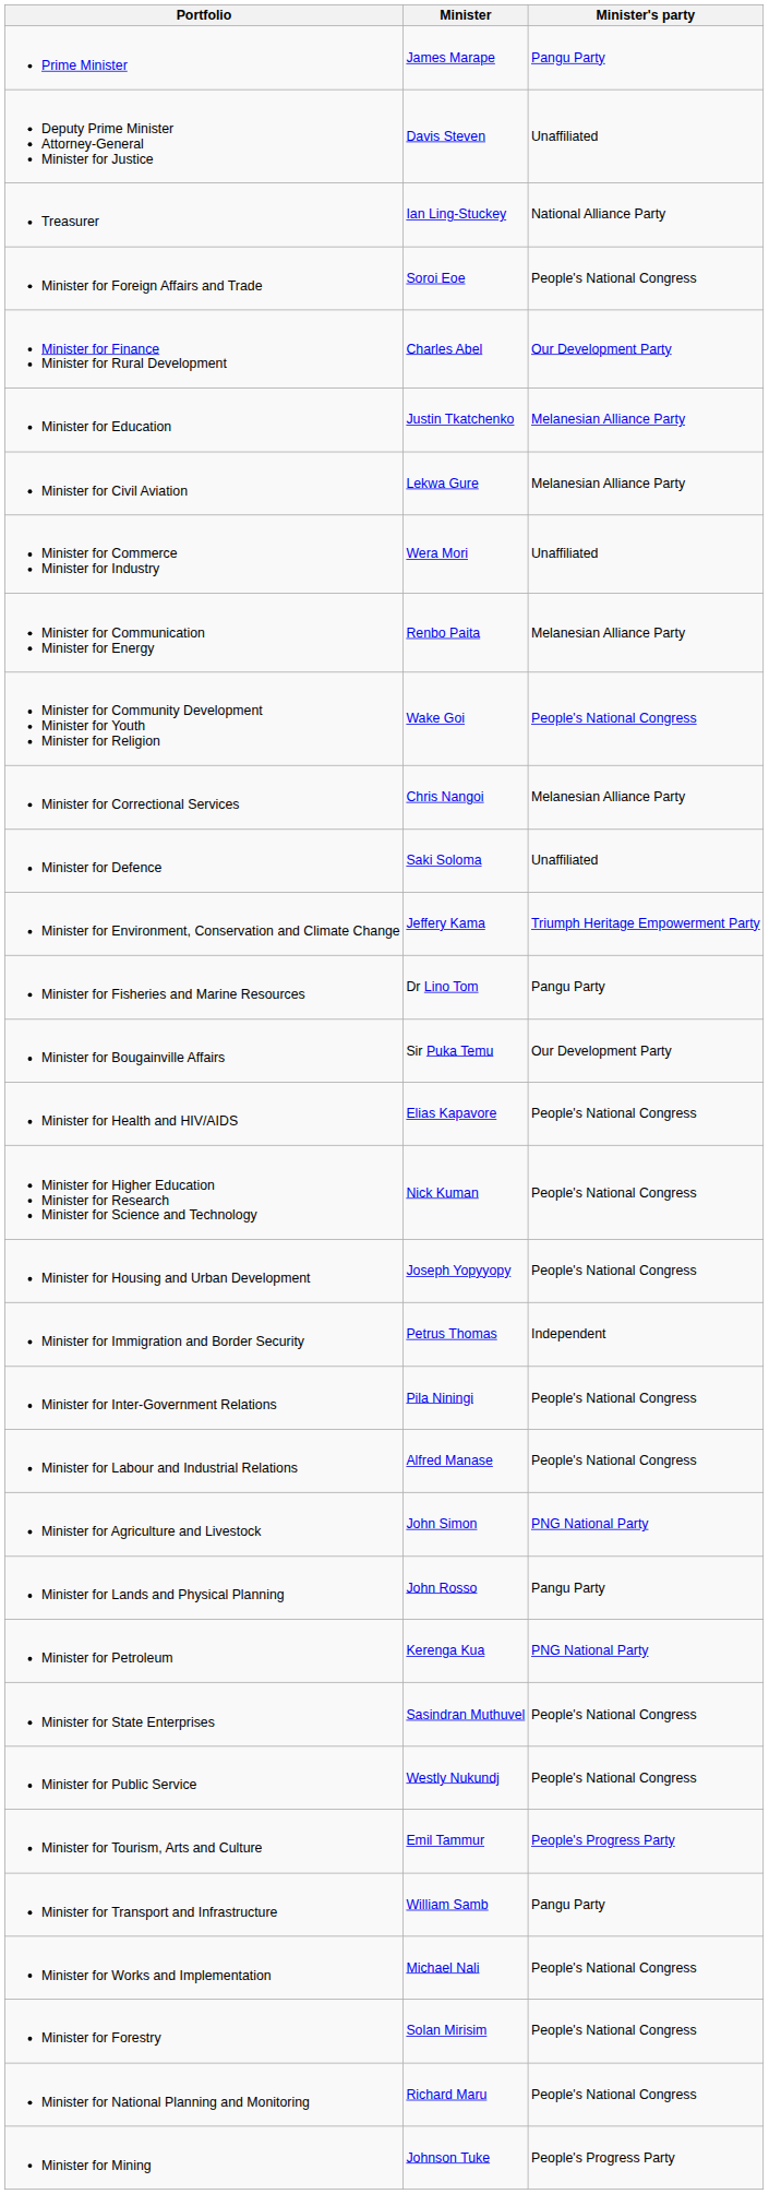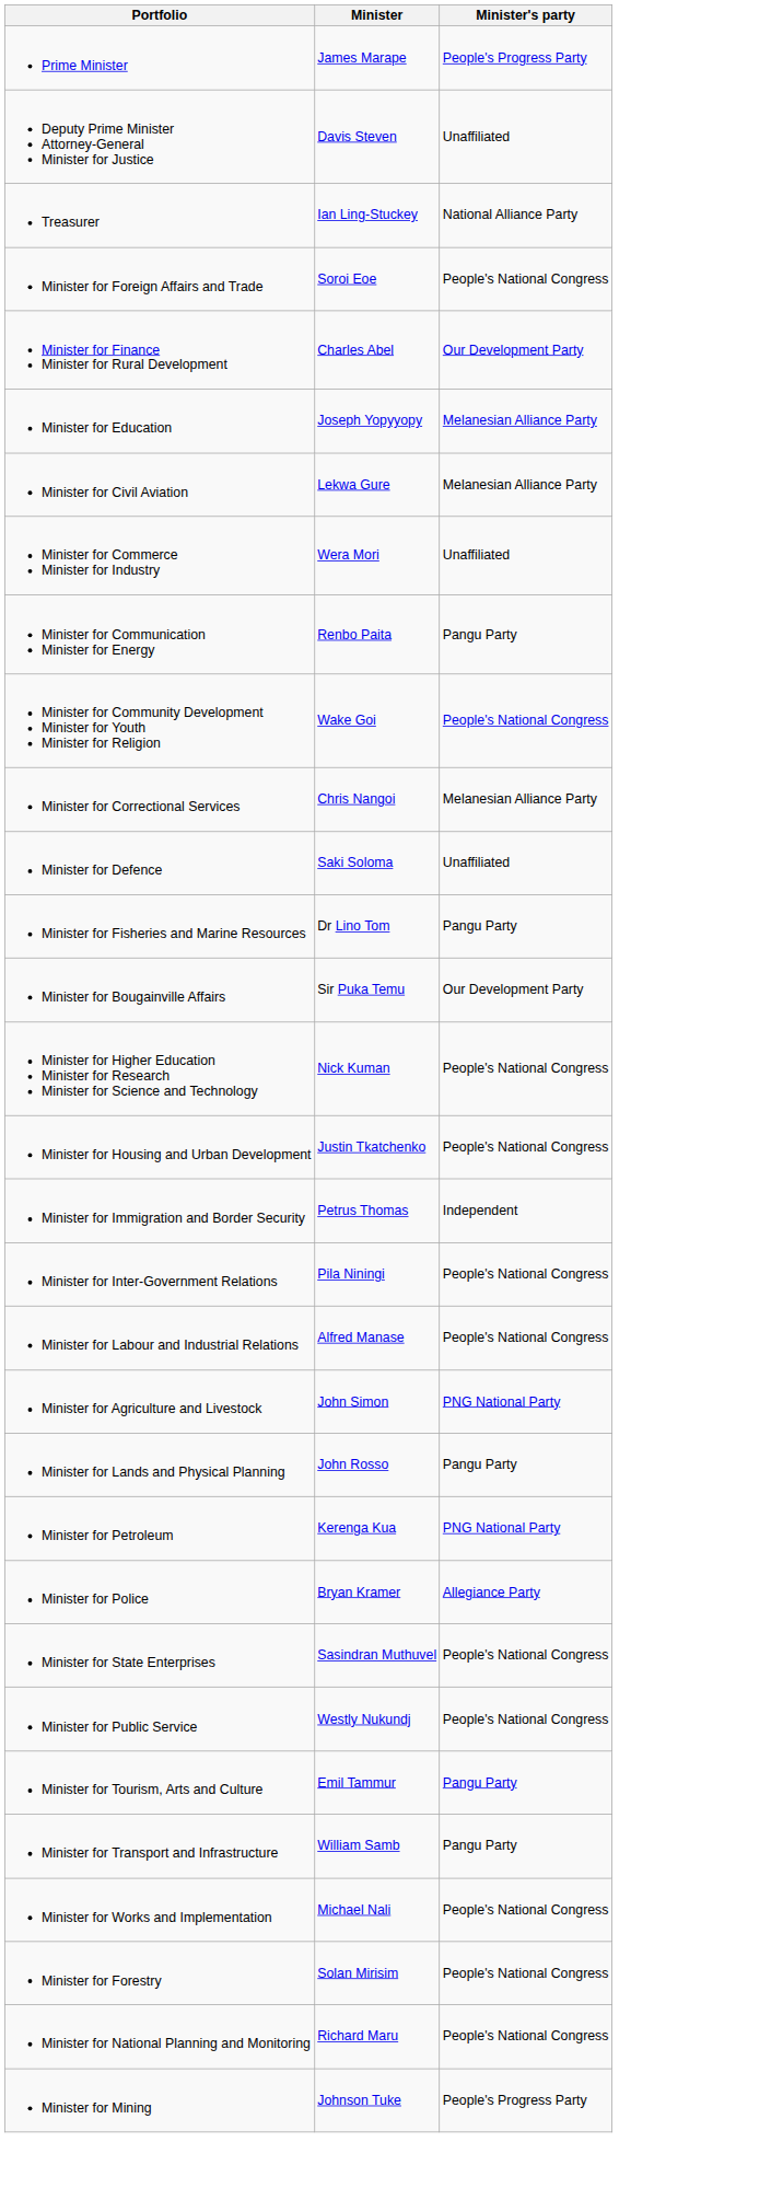Prime Minister | Minister's party: Pangu Party -> People's Progress Party
Minister for Education | Minister: Justin Tkatchenko -> Joseph Yopyyopy
Minister for Communication Minister for Energy | Minister's party: Melanesian Alliance Party -> Pangu Party
- row: Minister for Environment, Conservation and Climate Change | Jeffery Kama | Triumph Heritage Empowerment Party
- row: Minister for Health and HIV/AIDS | Elias Kapavore | People's National Congress
Minister for Housing and Urban Development | Minister: Joseph Yopyyopy -> Justin Tkatchenko
+ row: Minister for Police | Bryan Kramer | Allegiance Party
Minister for Tourism, Arts and Culture | Minister's party: People's Progress Party -> Pangu Party
